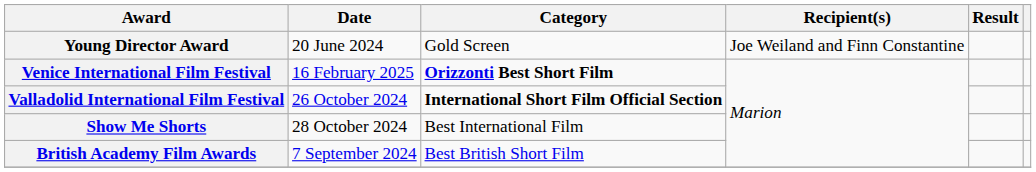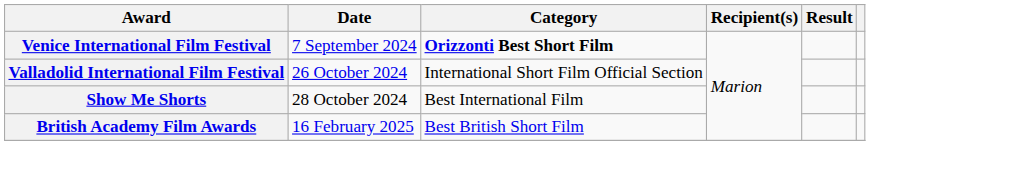- row: Young Director Award | 20 June 2024 | Gold Screen | Joe Weiland and Finn Constantine
Venice International Film Festival | Date: 16 February 2025 -> 7 September 2024
Valladolid International Film Festival | Category: bold -> normal
British Academy Film Awards | Date: 7 September 2024 -> 16 February 2025
